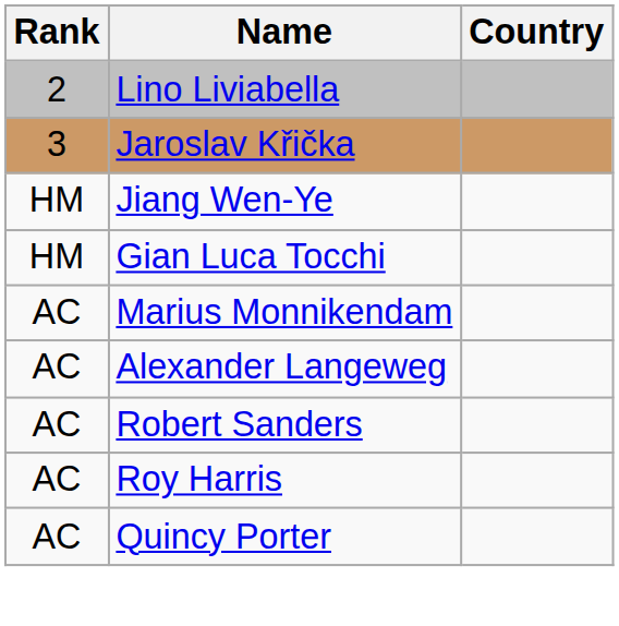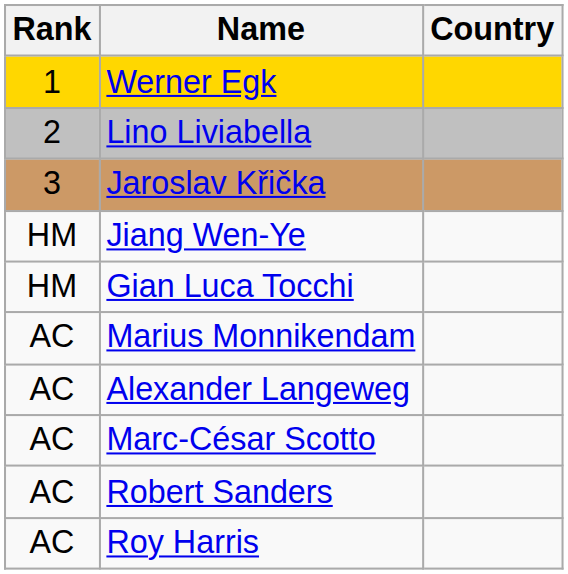+ row: 1 | Werner Egk
+ row: AC | Marc-César Scotto
- row: AC | Quincy Porter
